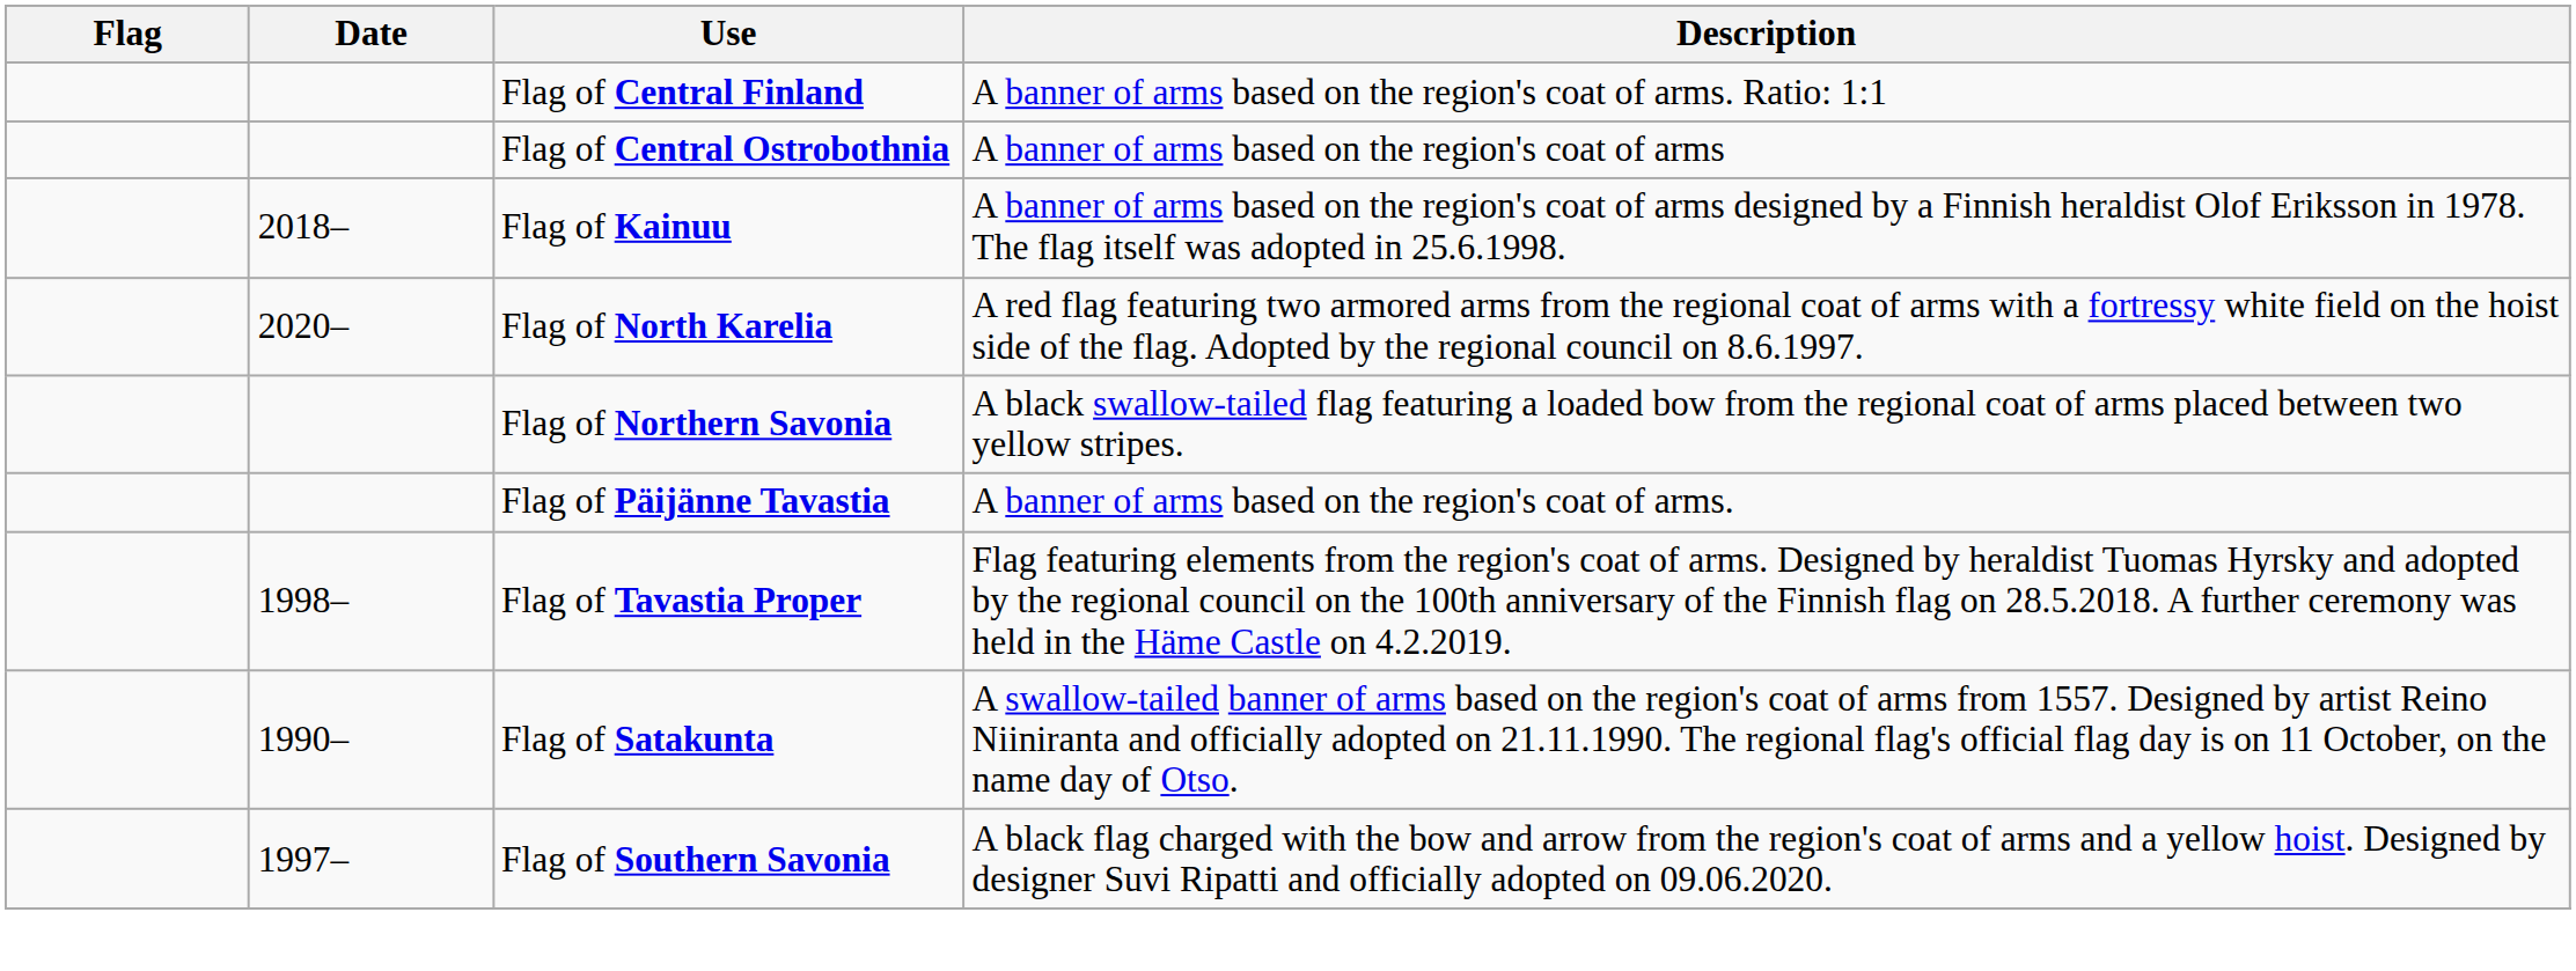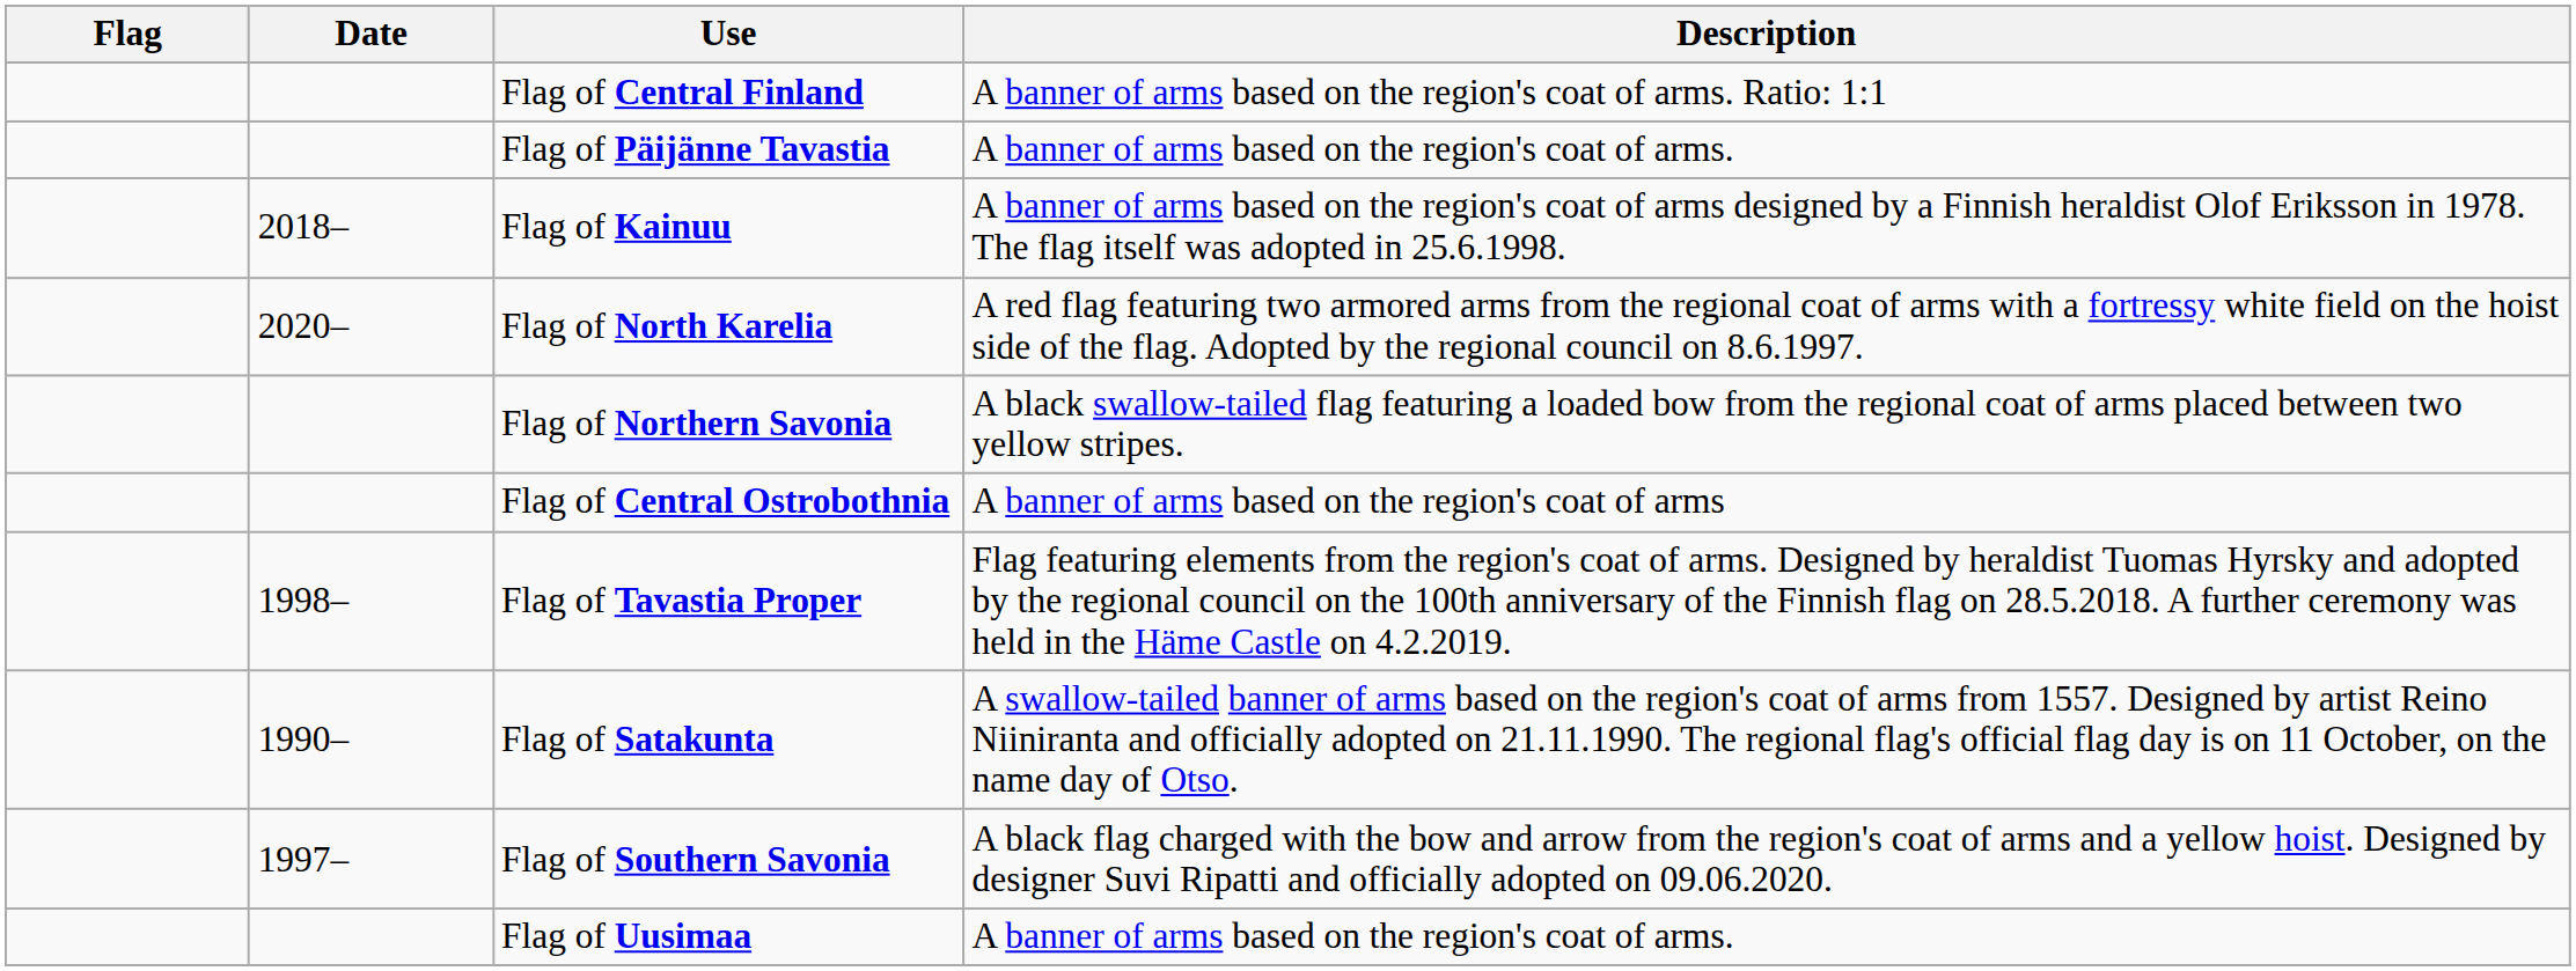rows swapped: Flag of Central Ostrobothnia <-> Flag of Päijänne Tavastia
+ row: Flag of Uusimaa | A banner of arms based on the region's coat of arms.
